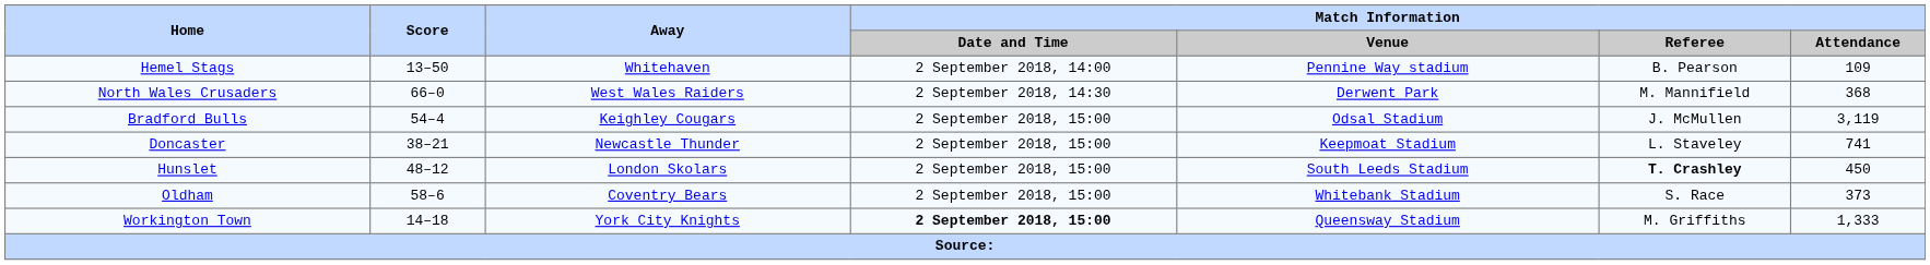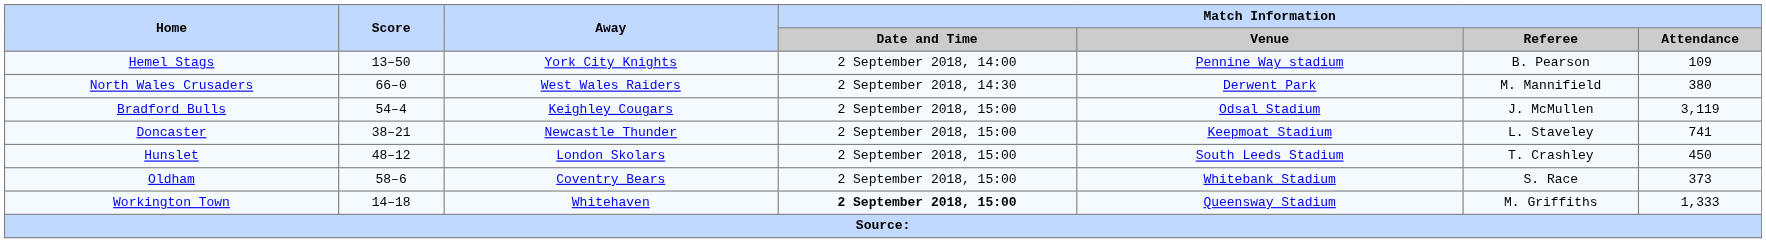Hemel Stags | Away: Whitehaven -> York City Knights
North Wales Crusaders | Match Information / Attendance: 368 -> 380
Hunslet | Match Information / Referee: bold -> normal
Workington Town | Away: York City Knights -> Whitehaven
